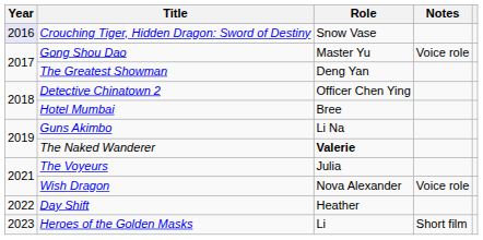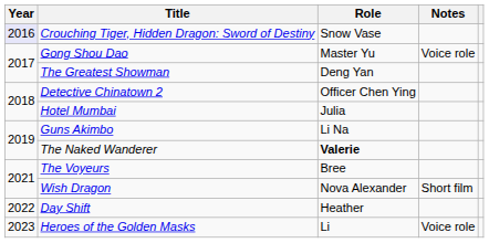Hotel Mumbai | Role: Bree -> Julia
The Voyeurs | Role: Julia -> Bree
Wish Dragon | Notes: Voice role -> Short film
Heroes of the Golden Masks | Notes: Short film -> Voice role
